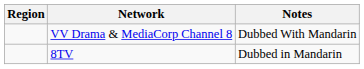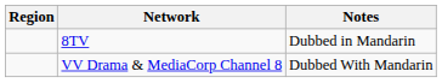rows swapped: VV Drama & MediaCorp Channel 8 <-> 8TV
